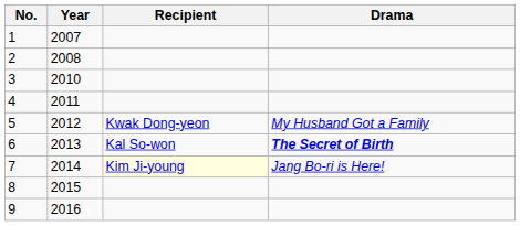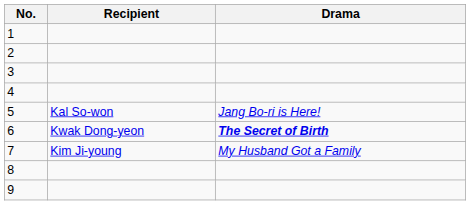- column: Year | 2007 | 2008 | 2010 | 2011 | 2012 | 2013 | 2014 | 2015 | 2016
5 | Recipient: Kwak Dong-yeon -> Kal So-won
5 | Drama: My Husband Got a Family -> Jang Bo-ri is Here!
6 | Recipient: Kal So-won -> Kwak Dong-yeon
7 | Recipient: lightyellow background -> no background
7 | Drama: Jang Bo-ri is Here! -> My Husband Got a Family
